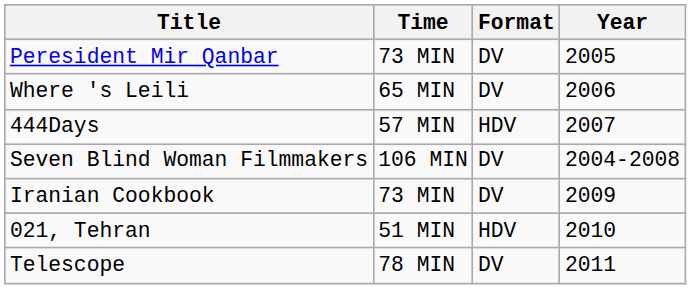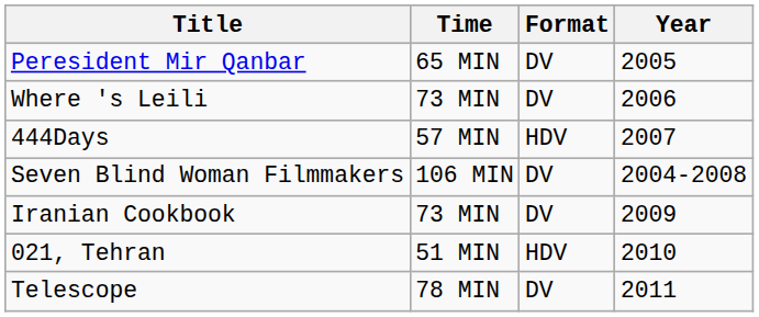Peresident Mir Qanbar | Time: 73 MIN -> 65 MIN
Where 's Leili | Time: 65 MIN -> 73 MIN
